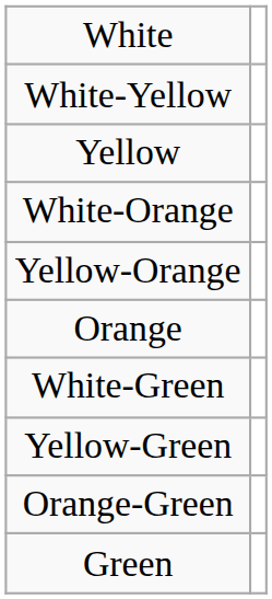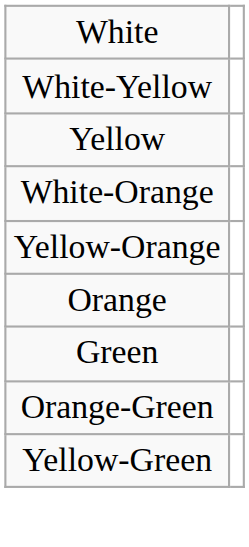- row: White-Green
rows swapped: Yellow-Green <-> Green
